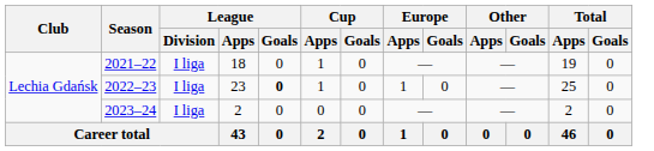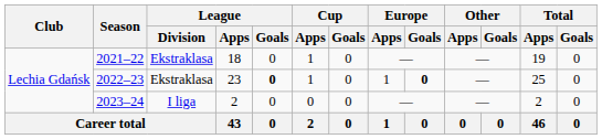2021–22 | League / Division: I liga -> Ekstraklasa
2022–23 | League / Division: I liga -> Ekstraklasa
2022–23 | Europe / Goals: normal -> bold
